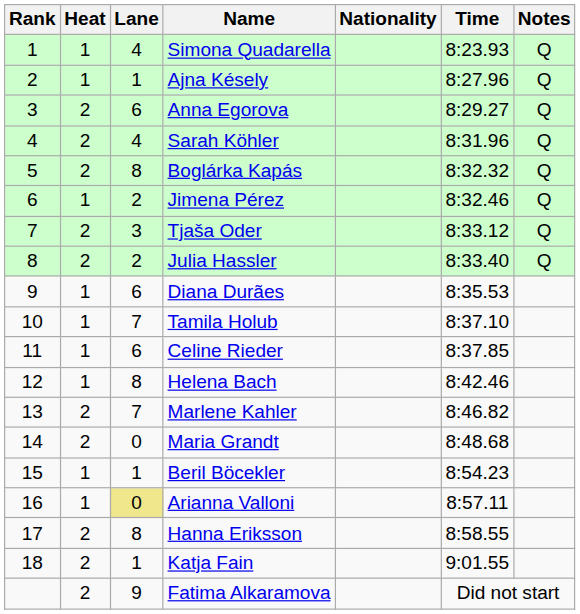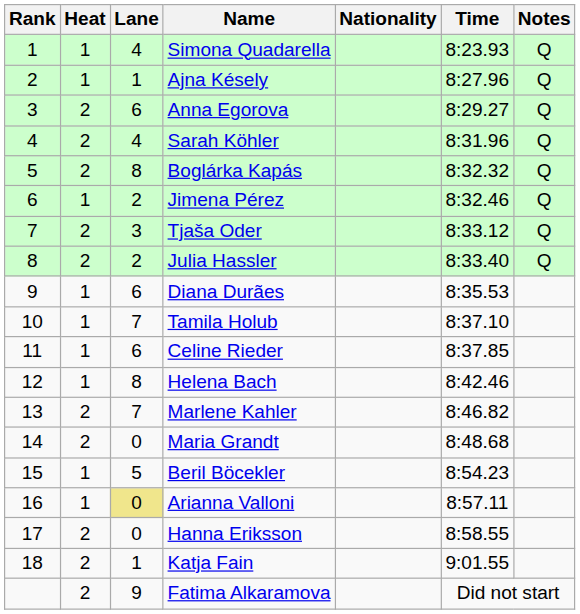Beril Böcekler | Lane: 1 -> 5
Hanna Eriksson | Lane: 8 -> 0
